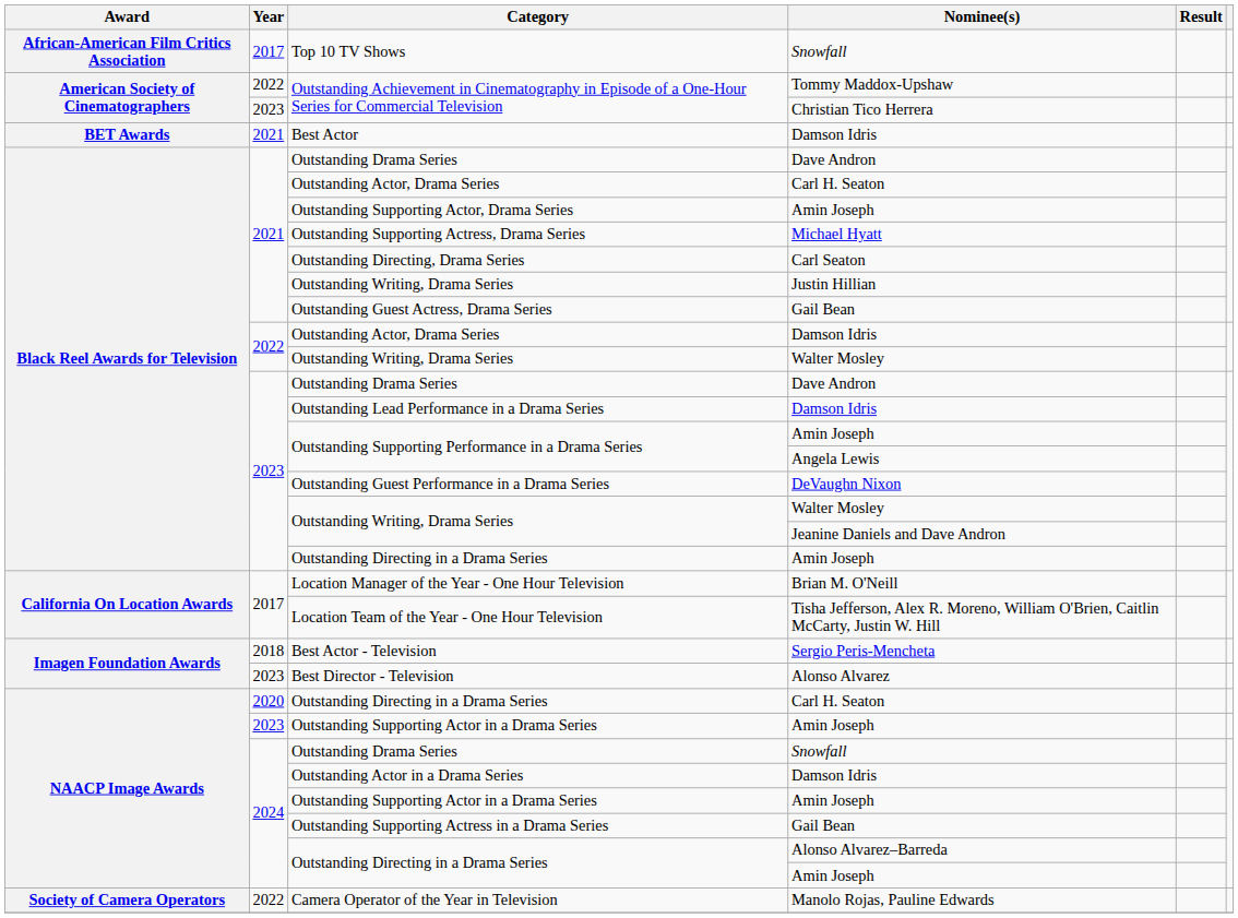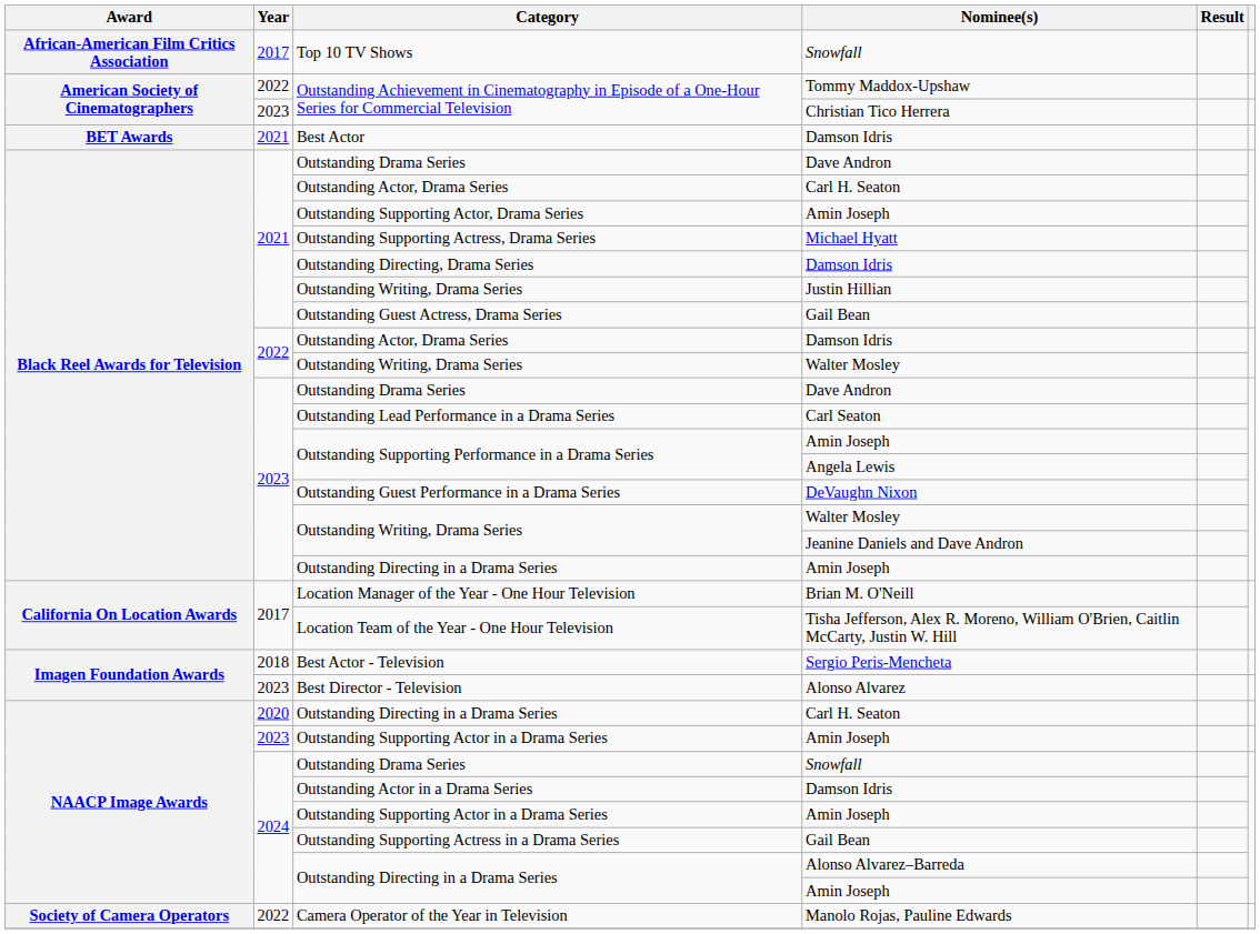Outstanding Directing, Drama Series | Nominee(s): Carl Seaton -> Damson Idris
Outstanding Lead Performance in a Drama Series | Nominee(s): Damson Idris -> Carl Seaton
